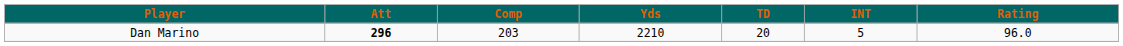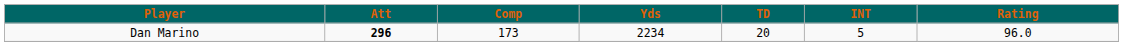Dan Marino | Comp: 203 -> 173
Dan Marino | Yds: 2210 -> 2234
